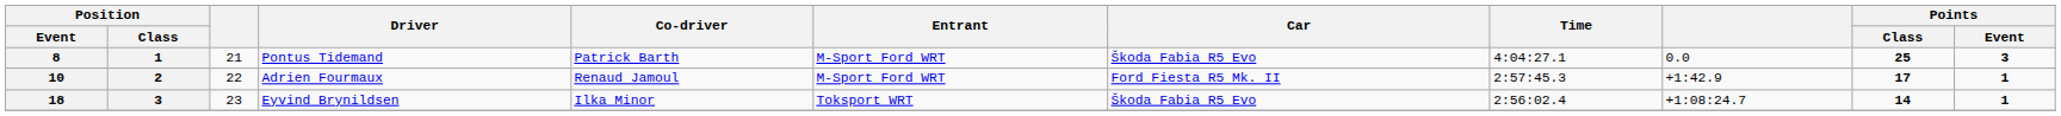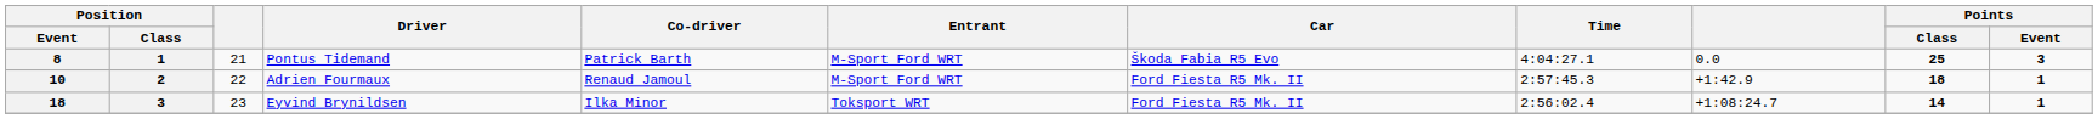Adrien Fourmaux | Points / Class: 17 -> 18
Eyvind Brynildsen | Car: Škoda Fabia R5 Evo -> Ford Fiesta R5 Mk. II
